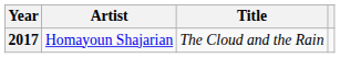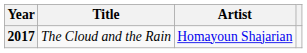columns swapped: Title <-> Artist
